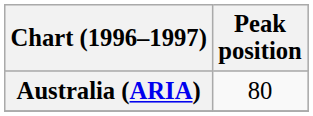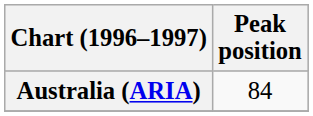Australia (ARIA) | Peak position: 80 -> 84
